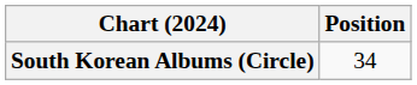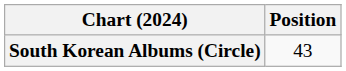South Korean Albums (Circle) | Position: 34 -> 43
